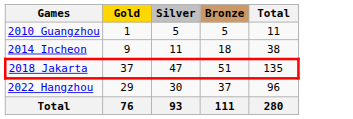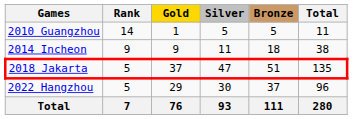+ column: Rank | 14 | 9 | 5 | 5 | 7
